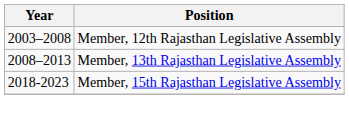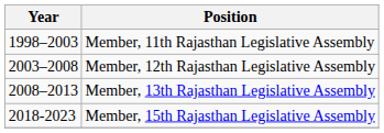+ row: 1998–2003 | Member, 11th Rajasthan Legislative Assembly
